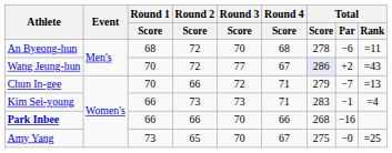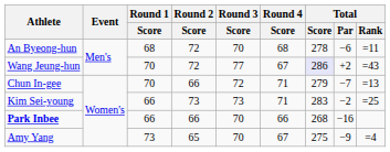Kim Sei-young | Total / Par: −1 -> −2
Kim Sei-young | Total / Rank: =4 -> =25
Amy Yang | Total / Par: −0 -> −9
Amy Yang | Total / Rank: =25 -> =4
